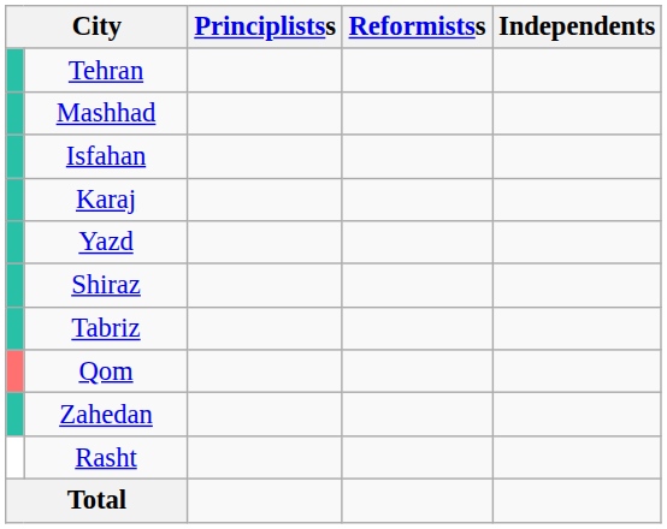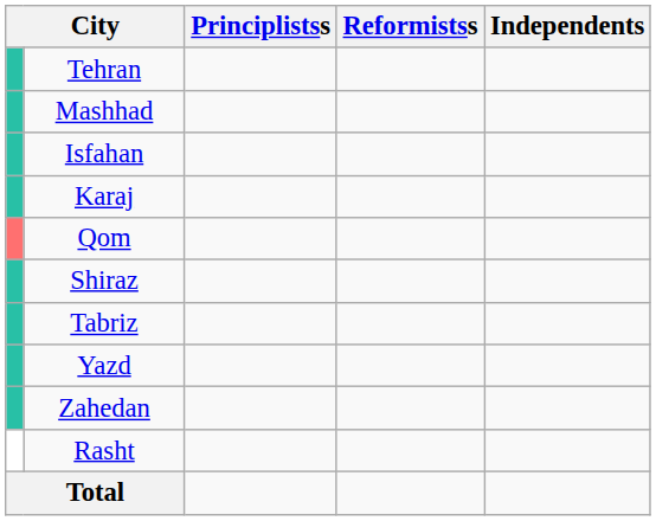rows swapped: Qom <-> Yazd
